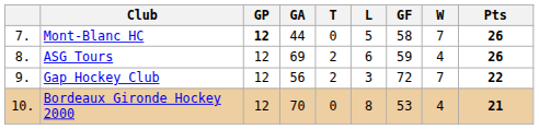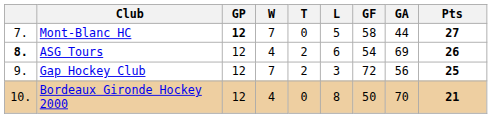columns swapped: W <-> GA
Mont-Blanc HC | Pts: 26 -> 27
ASG Tours | column 1: normal -> bold
ASG Tours | GF: 59 -> 54
Gap Hockey Club | Pts: 22 -> 25
Bordeaux Gironde Hockey 2000 | GF: 53 -> 50
